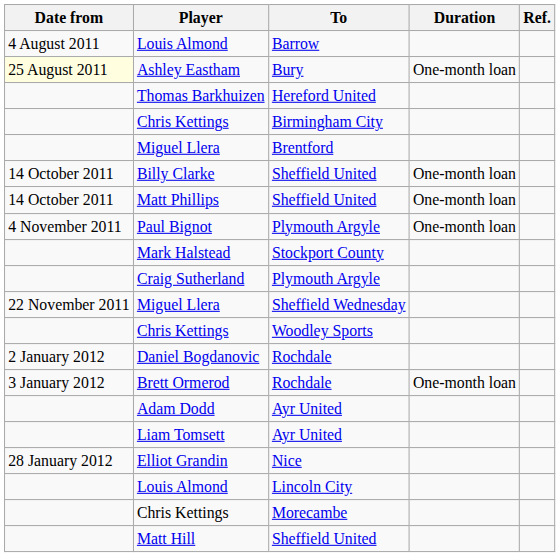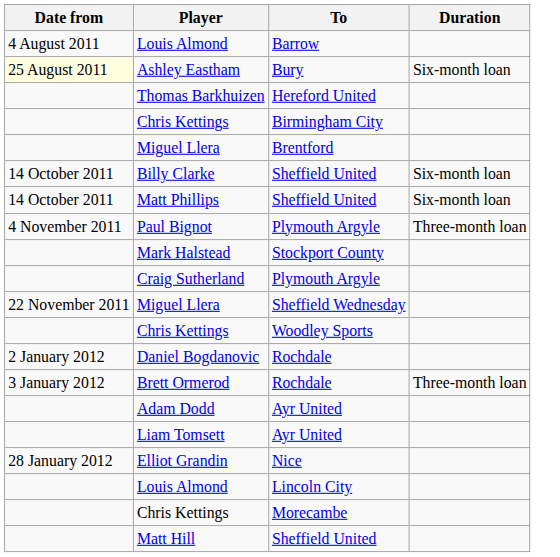- column: Ref.
Ashley Eastham | Duration: One-month loan -> Six-month loan
Billy Clarke | Duration: One-month loan -> Six-month loan
Matt Phillips | Duration: One-month loan -> Six-month loan
Paul Bignot | Duration: One-month loan -> Three-month loan
Brett Ormerod | Duration: One-month loan -> Three-month loan
